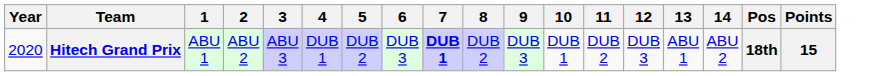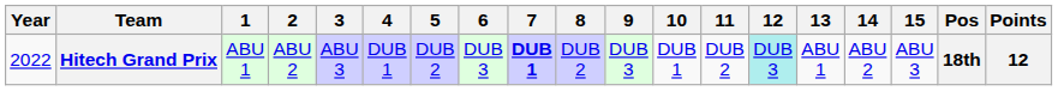+ column: 15 | ABU 3
Hitech Grand Prix | Year: 2020 -> 2022
Hitech Grand Prix | 12: no background -> paleturquoise background
Hitech Grand Prix | Points: 15 -> 12
